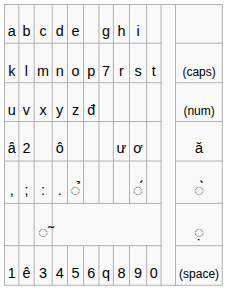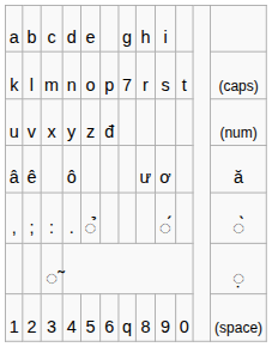â | column 2: 2 -> ê
1 | column 2: ê -> 2
